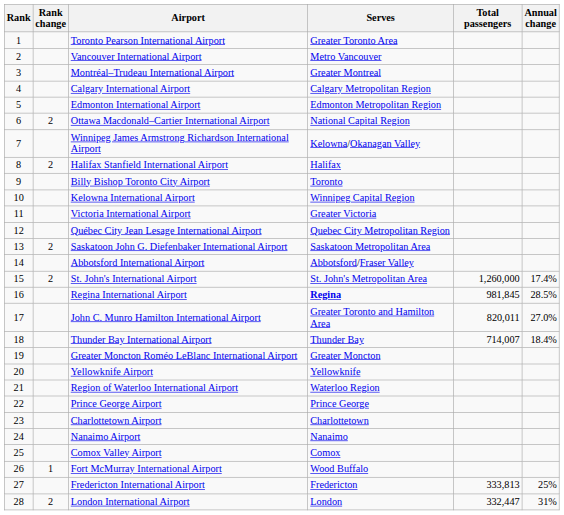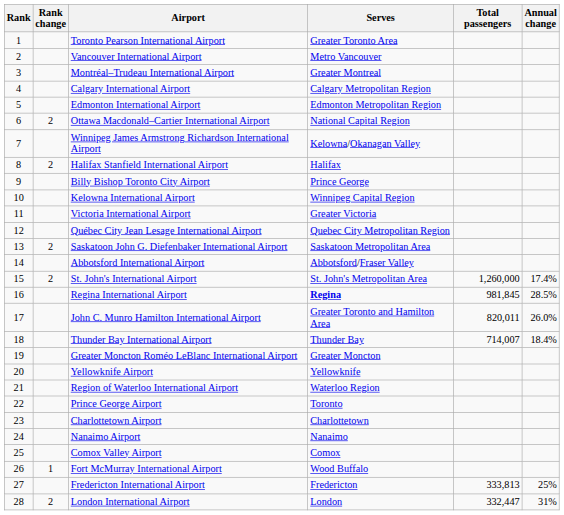Billy Bishop Toronto City Airport | Serves: Toronto -> Prince George
John C. Munro Hamilton International Airport | Annual change: 27.0% -> 26.0%
Prince George Airport | Serves: Prince George -> Toronto
